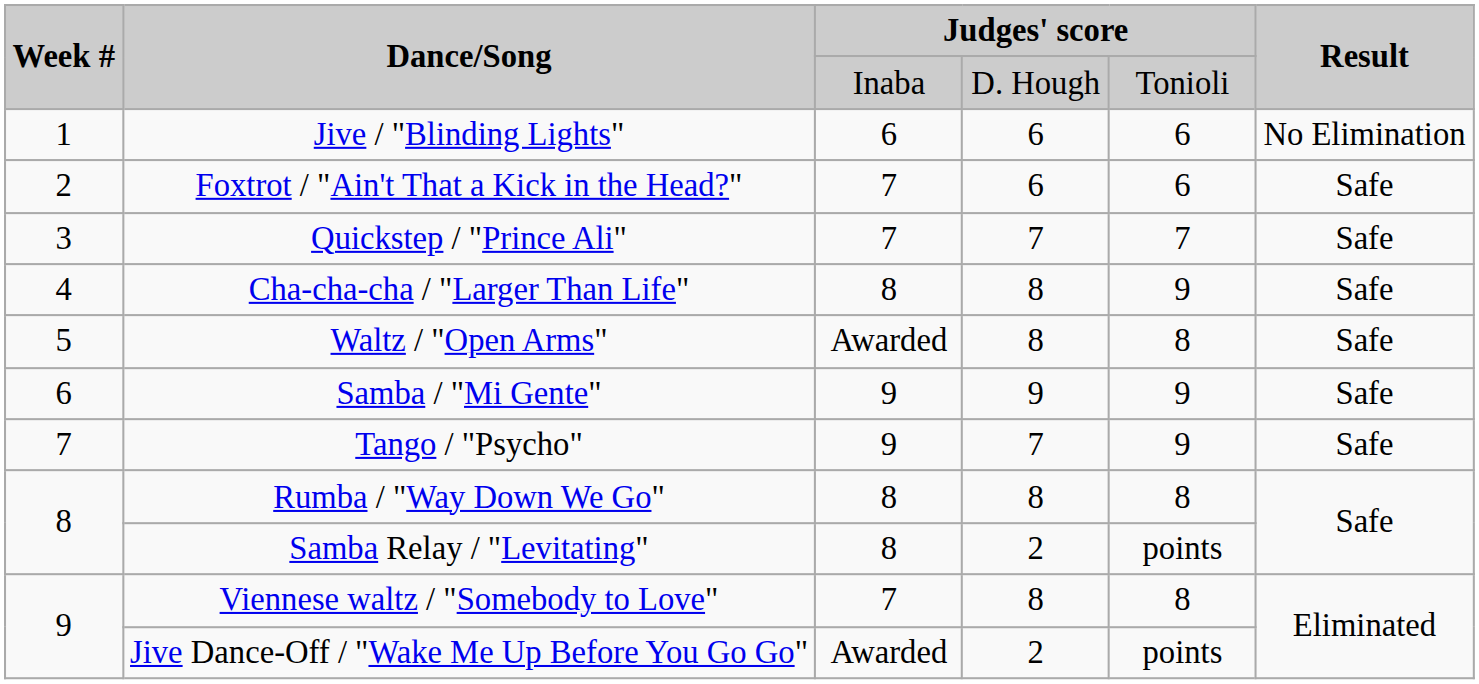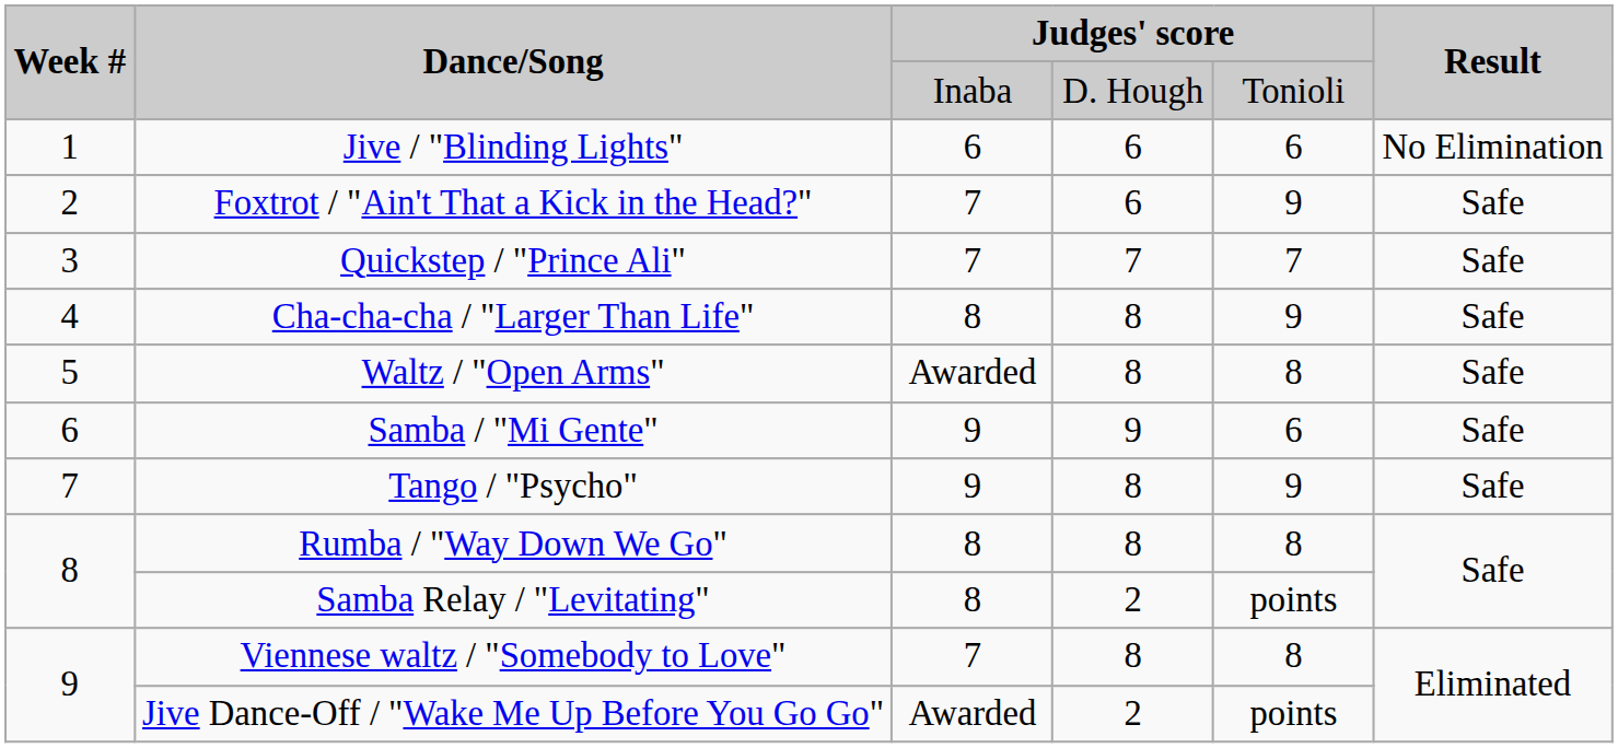Foxtrot / "Ain't That a Kick in the Head?" | column 5: 6 -> 9
Samba / "Mi Gente" | column 5: 9 -> 6
Tango / "Psycho" | column 4: 7 -> 8
